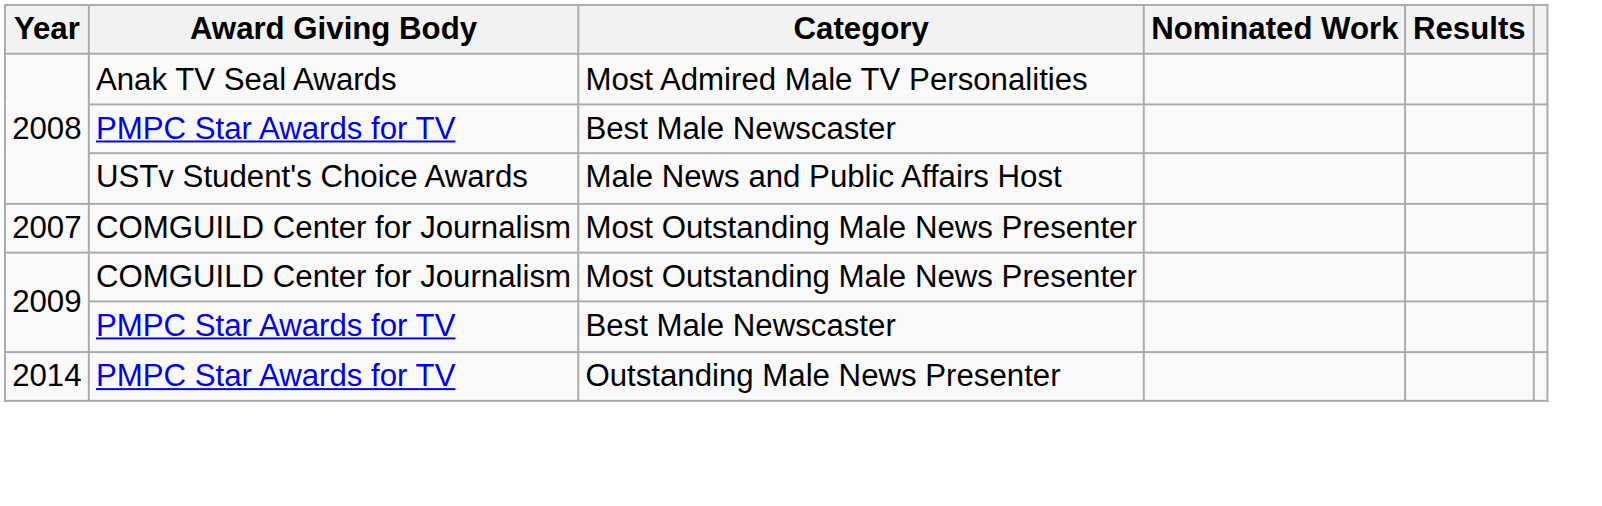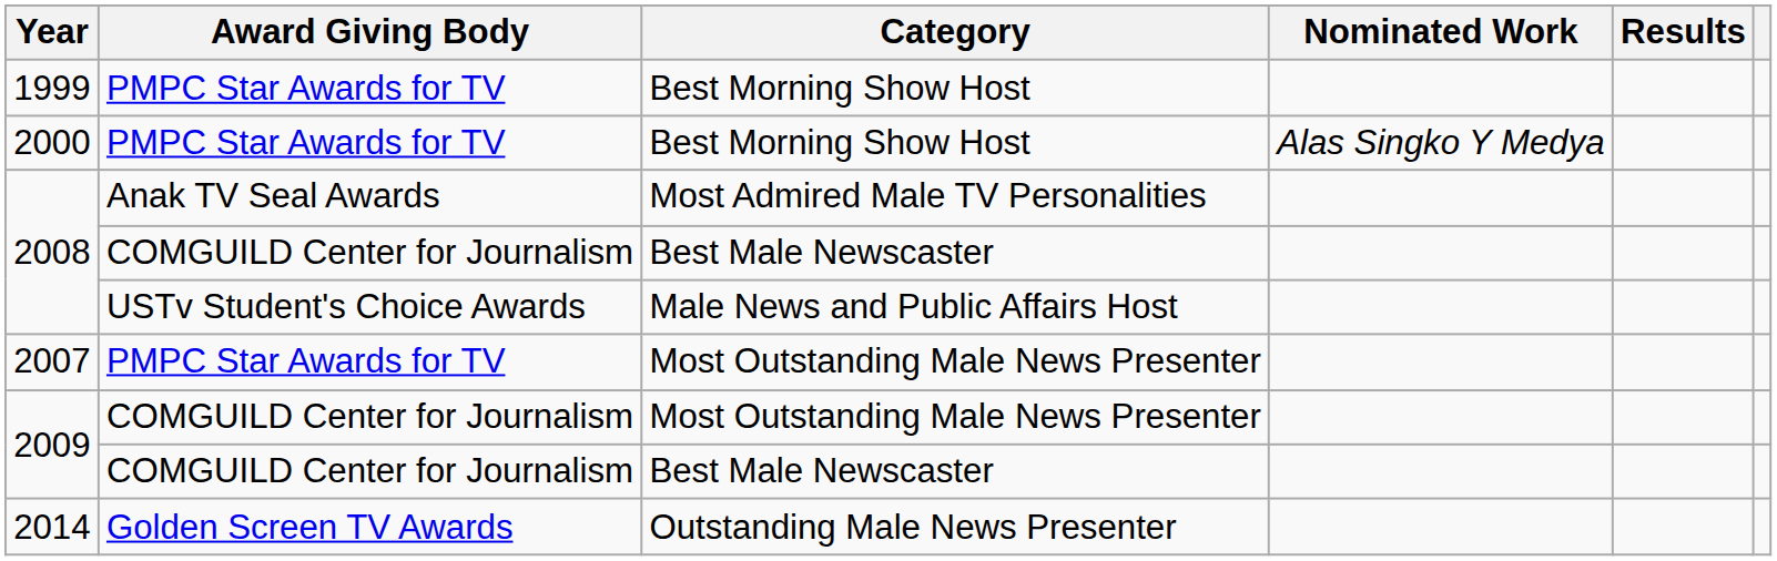+ row: 1999 | PMPC Star Awards for TV | Best Morning Show Host
+ row: 2000 | PMPC Star Awards for TV | Best Morning Show Host | Alas Singko Y Medya
2008 / Best Male Newscaster | Award Giving Body: PMPC Star Awards for TV -> COMGUILD Center for Journalism
2007 | Award Giving Body: COMGUILD Center for Journalism -> PMPC Star Awards for TV
2009 / Best Male Newscaster | Award Giving Body: PMPC Star Awards for TV -> COMGUILD Center for Journalism
2014 | Award Giving Body: PMPC Star Awards for TV -> Golden Screen TV Awards
